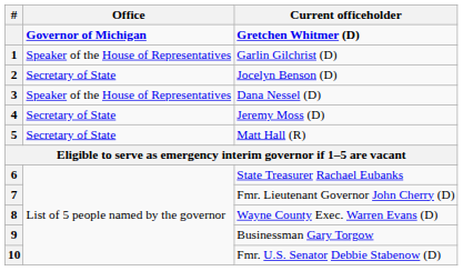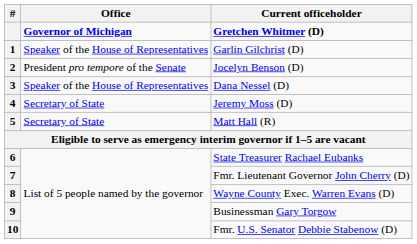Jocelyn Benson (D) | Office: Secretary of State -> President pro tempore of the Senate
